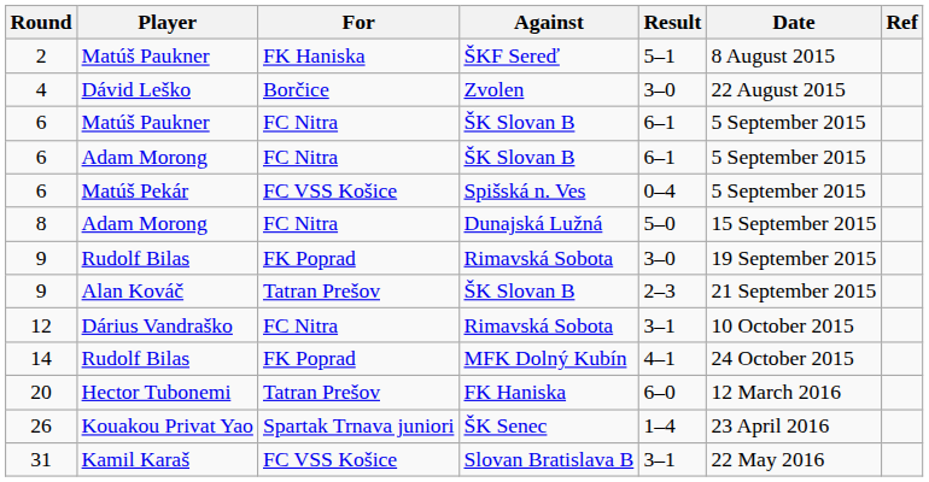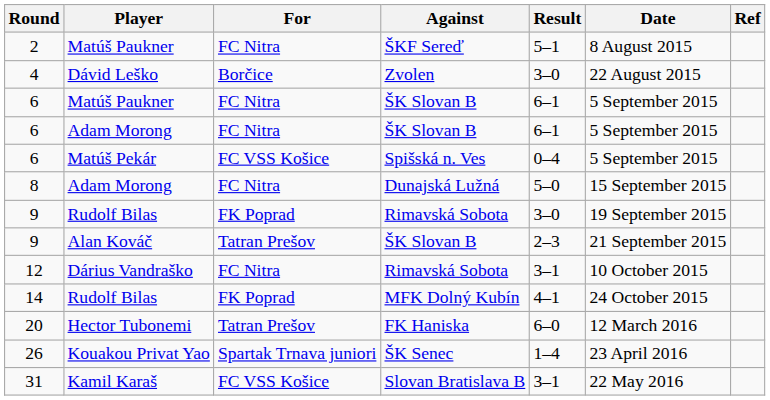2 | For: FK Haniska -> FC Nitra
